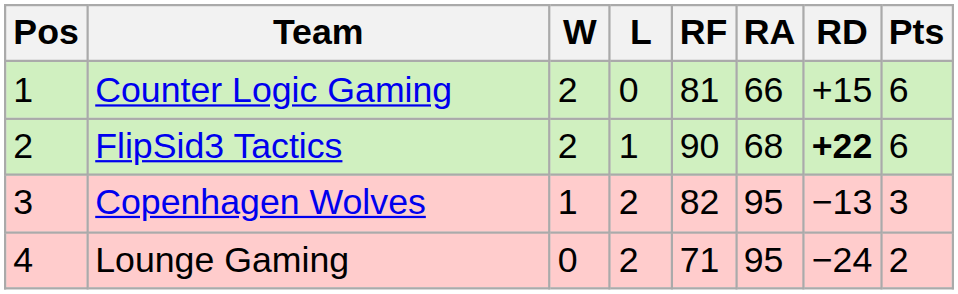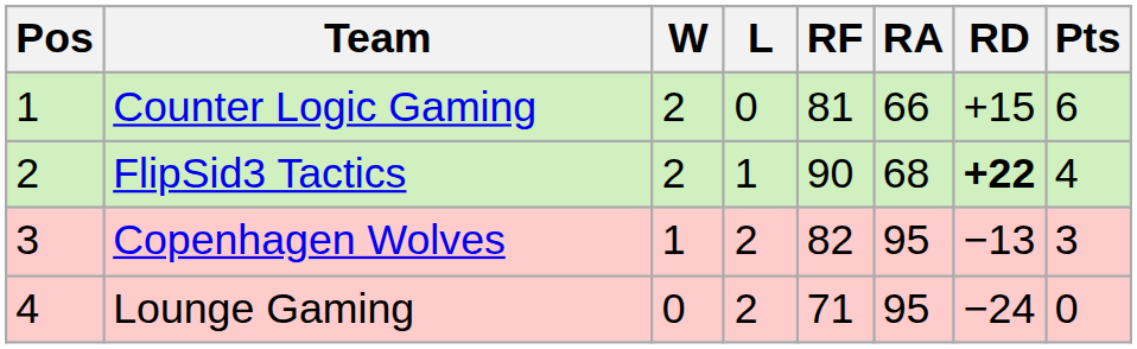FlipSid3 Tactics | Pts: 6 -> 4
Lounge Gaming | Pts: 2 -> 0
